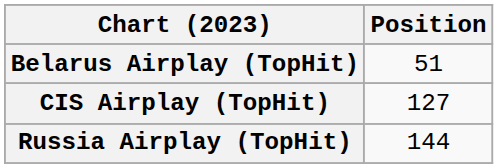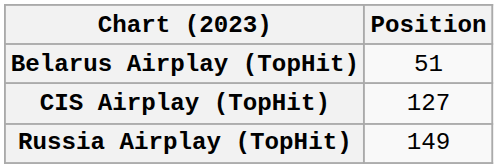Russia Airplay (TopHit) | Position: 144 -> 149
